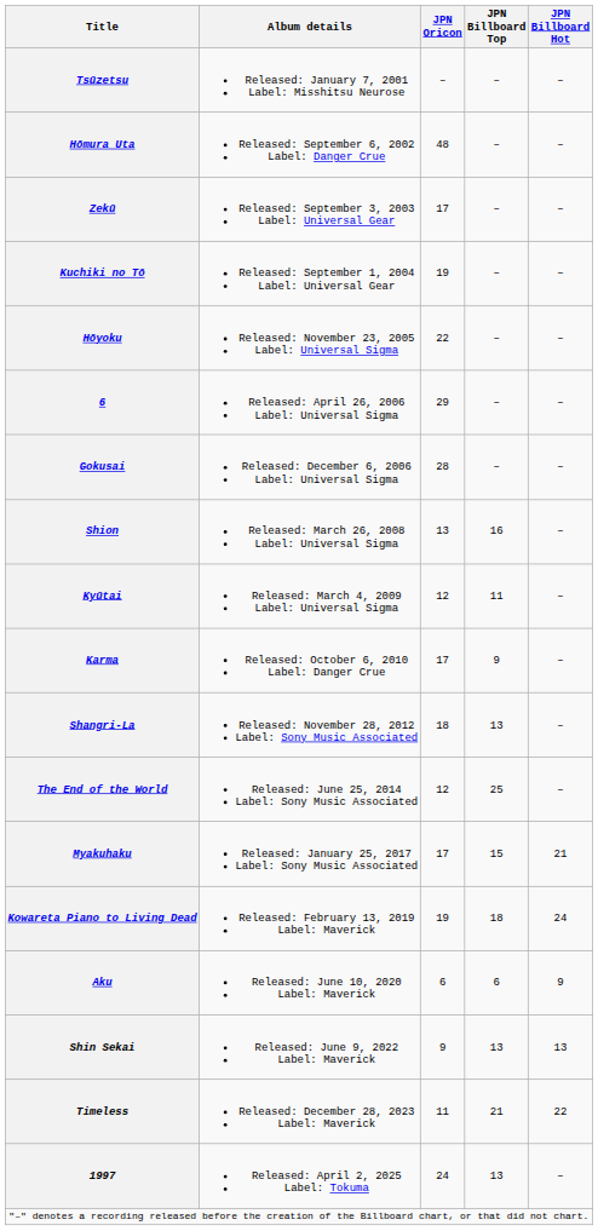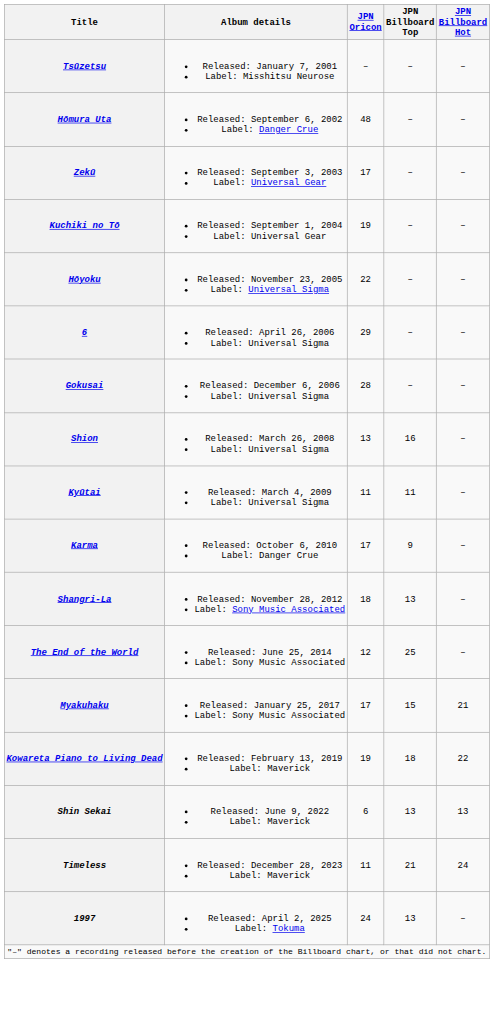Kyūtai | JPN Oricon: 12 -> 11
Kowareta Piano to Living Dead | JPN Billboard Hot: 24 -> 22
- row: Aku | Released: June 10, 2020 Label: Maverick | 6 | 6 | 9
Shin Sekai | JPN Oricon: 9 -> 6
Timeless | JPN Billboard Hot: 22 -> 24
